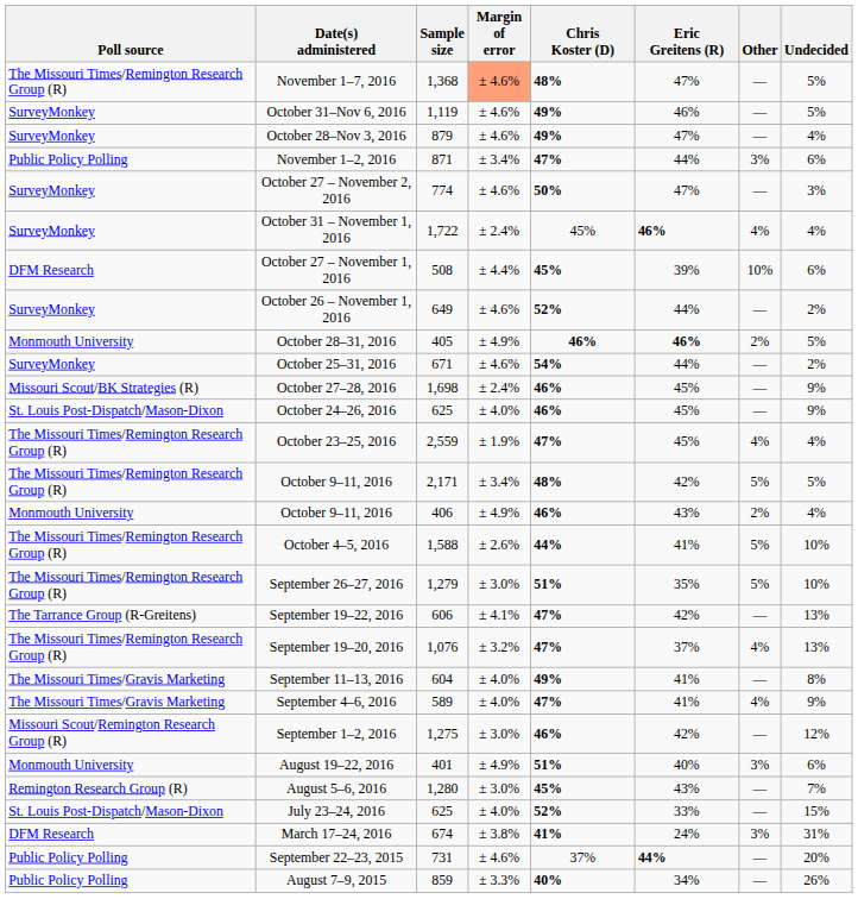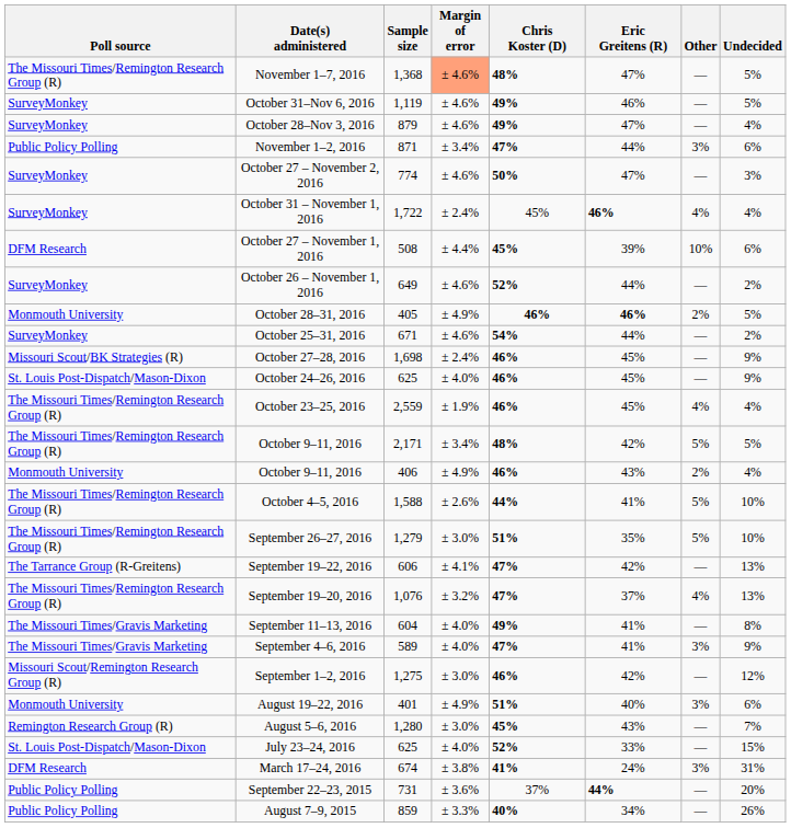October 23–25, 2016 | Chris Koster (D): 47% -> 46%
September 4–6, 2016 | Other: 4% -> 3%
September 22–23, 2015 | Margin of error: ± 4.6% -> ± 3.6%
